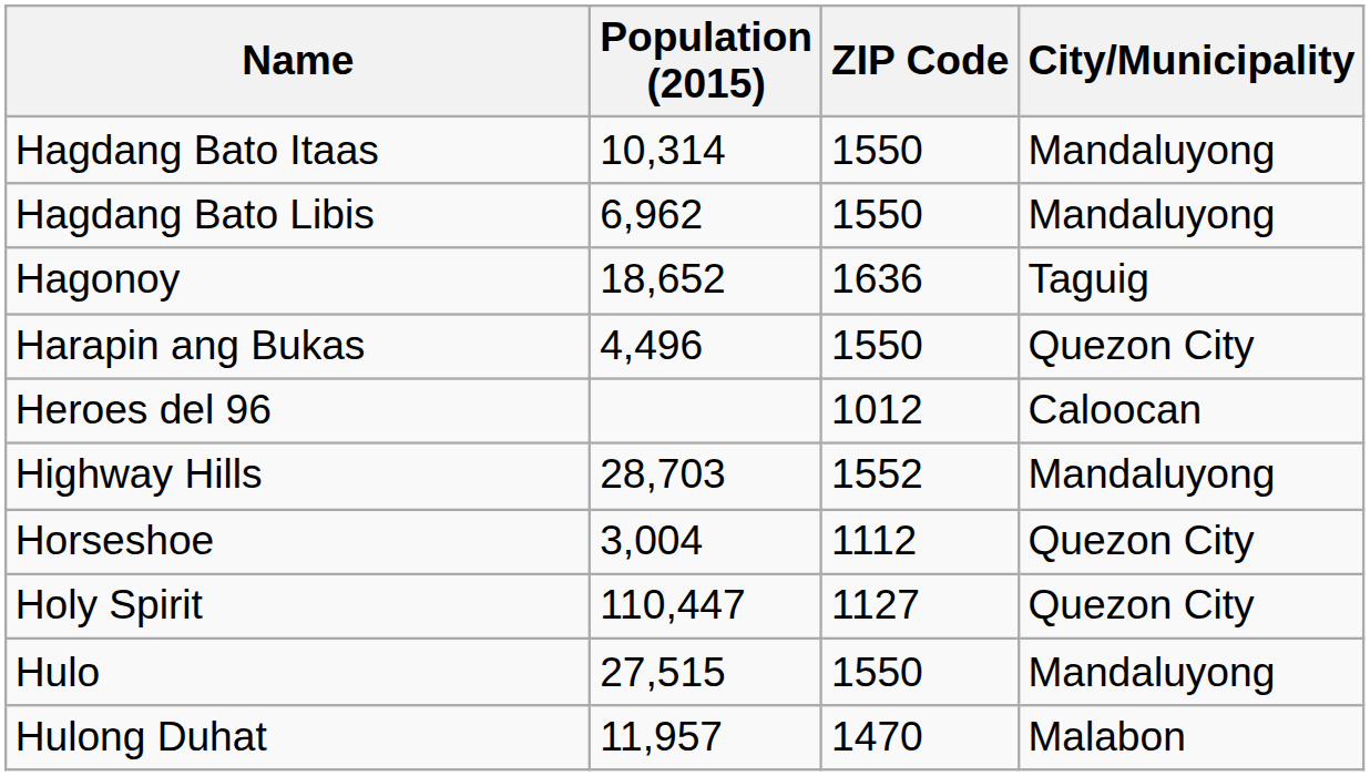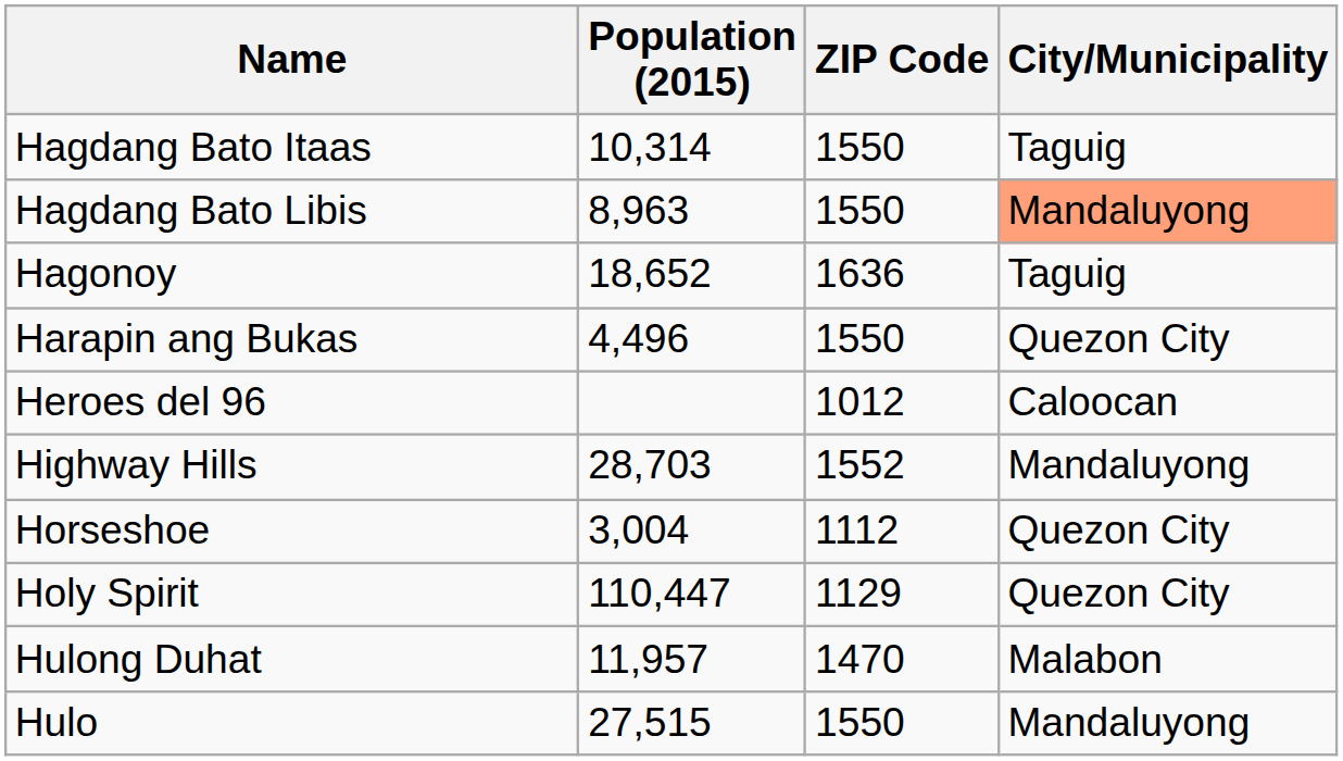Hagdang Bato Itaas | City/Municipality: Mandaluyong -> Taguig
Hagdang Bato Libis | Population (2015): 6,962 -> 8,963
Hagdang Bato Libis | City/Municipality: no background -> lightsalmon background
Holy Spirit | ZIP Code: 1127 -> 1129
rows swapped: Hulo <-> Hulong Duhat
